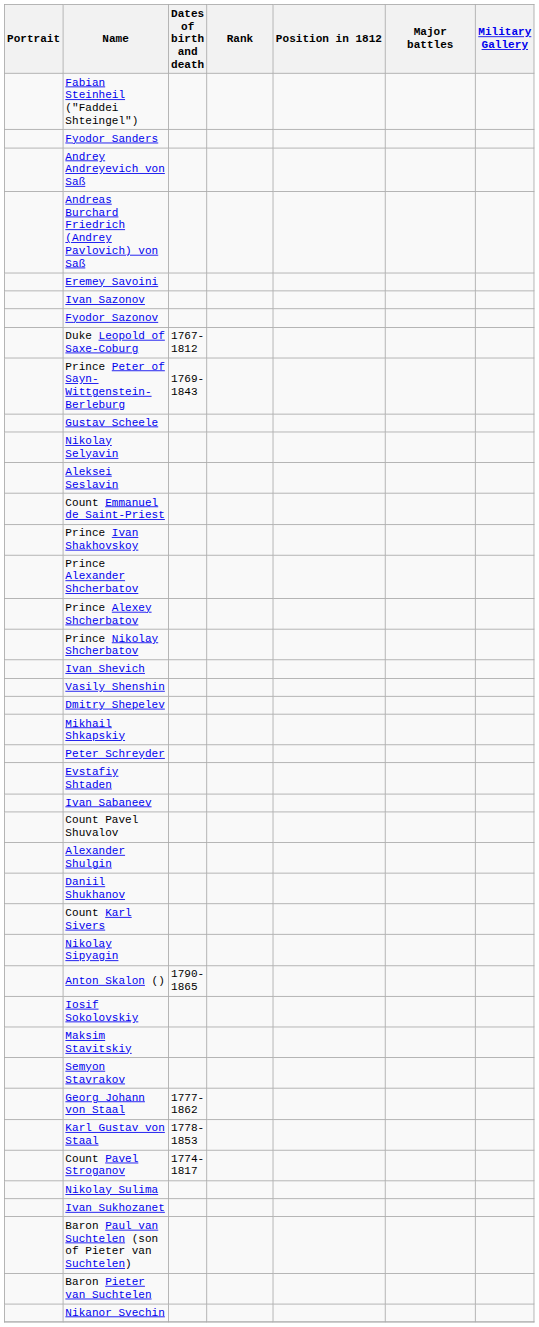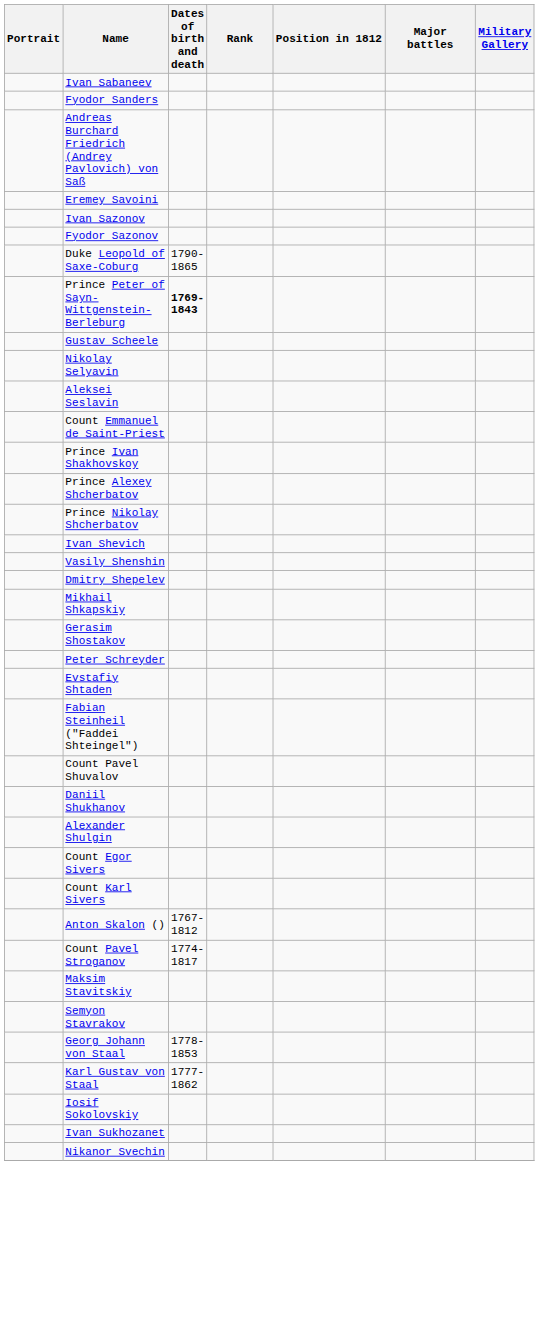rows swapped: Ivan Sabaneev <-> Fabian Steinheil ("Faddei Shteingel")
- row: Andrey Andreyevich von Saß
Duke Leopold of Saxe-Coburg | Dates of birth and death: 1767-1812 -> 1790-1865
Prince Peter of Sayn-Wittgenstein-Berleburg | Dates of birth and death: normal -> bold
- row: Prince Alexander Shcherbatov
+ row: Gerasim Shostakov
rows swapped: Alexander Shulgin <-> Daniil Shukhanov
+ row: Count Egor Sivers
- row: Nikolay Sipyagin
Anton Skalon () | Dates of birth and death: 1790-1865 -> 1767-1812
rows swapped: Iosif Sokolovskiy <-> Count Pavel Stroganov
Georg Johann von Staal | Dates of birth and death: 1777-1862 -> 1778-1853
Karl Gustav von Staal | Dates of birth and death: 1778-1853 -> 1777-1862
- row: Nikolay Sulima
- row: Baron Paul van Suchtelen (son of Pieter van Suchtelen)
- row: Baron Pieter van Suchtelen
